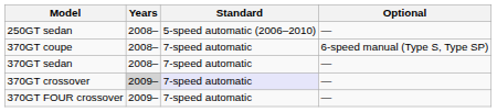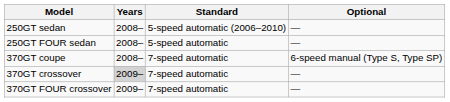+ row: 250GT FOUR sedan | 2008– | 5-speed automatic | —
- row: 370GT sedan | 2008– | 7-speed automatic | —
370GT crossover | Standard: lavender background -> no background
